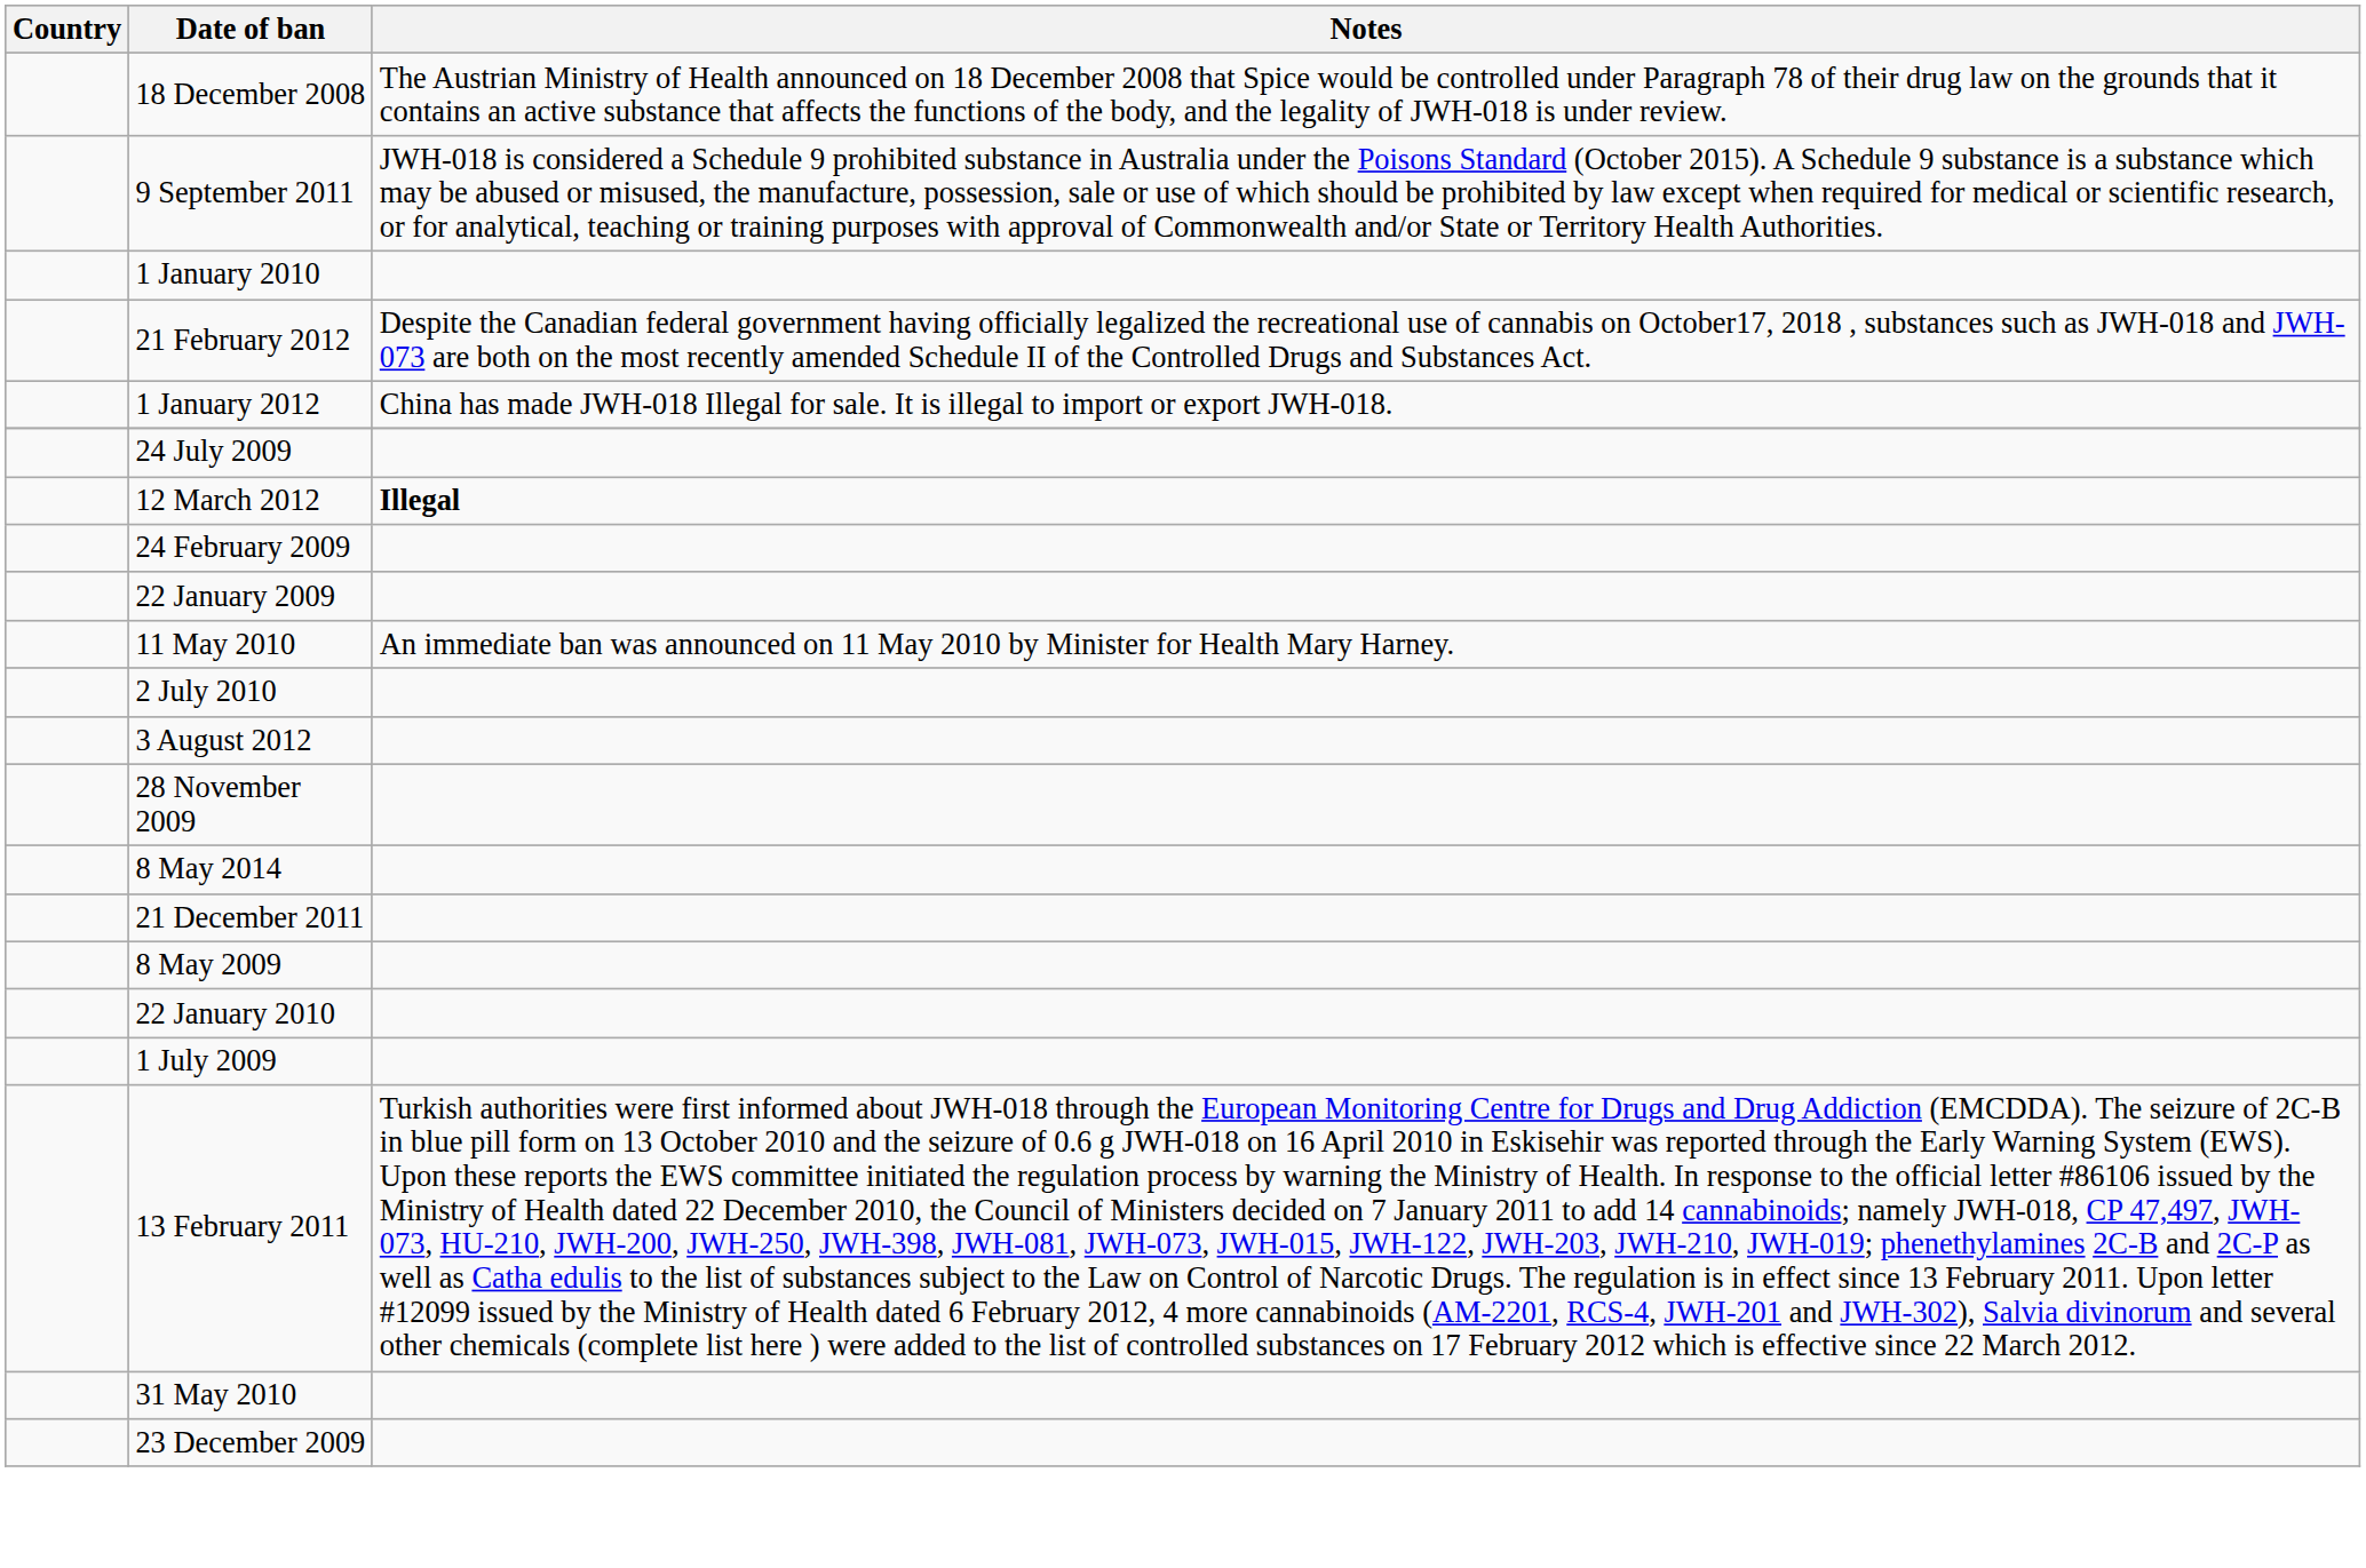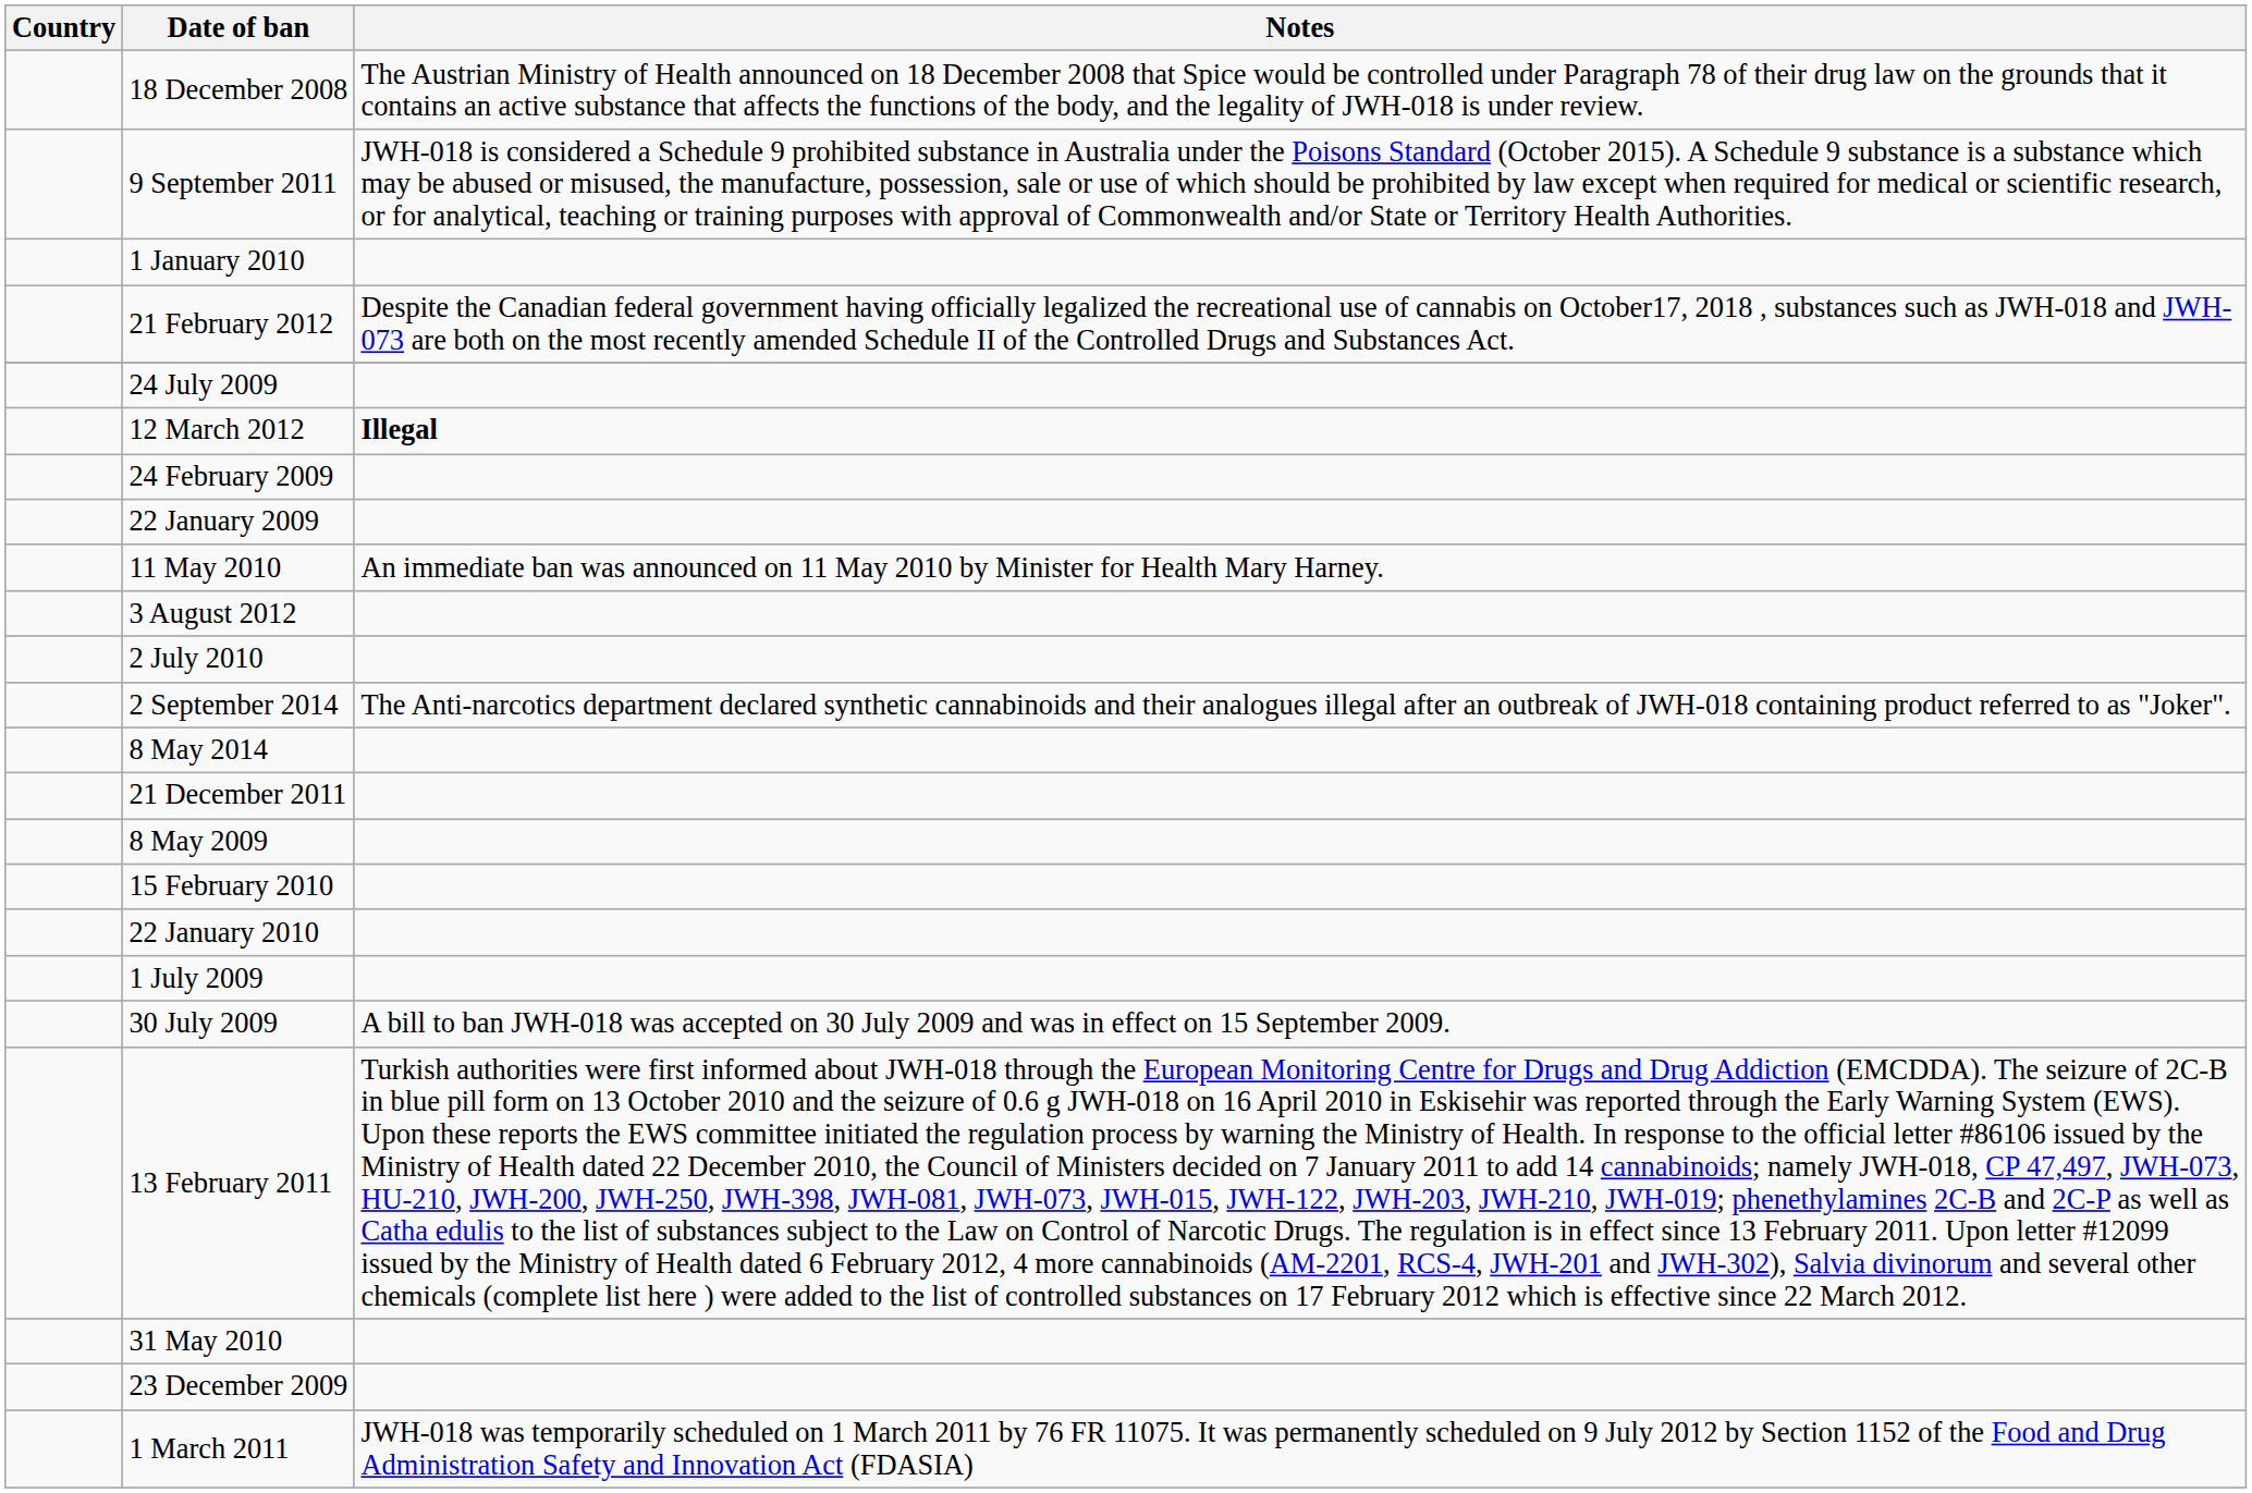- row: 1 January 2012 | China has made JWH-018 Illegal for sale. It is illegal to import or export JWH-018.
rows swapped: 2 July 2010 <-> 3 August 2012
+ row: 2 September 2014 | The Anti-narcotics department declared synthetic cannabinoids and their analogues illegal after an outbreak of JWH-018 containing product referred to as "Joker".
- row: 28 November 2009
+ row: 15 February 2010
+ row: 30 July 2009 | A bill to ban JWH-018 was accepted on 30 July 2009 and was in effect on 15 September 2009.
+ row: 1 March 2011 | JWH-018 was temporarily scheduled on 1 March 2011 by 76 FR 11075. It was permanently scheduled on 9 July 2012 by Section 1152 of the Food and Drug Administration Safety and Innovation Act (FDASIA)
